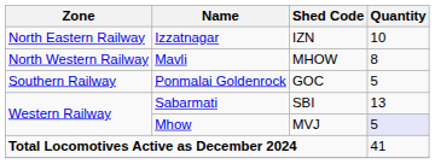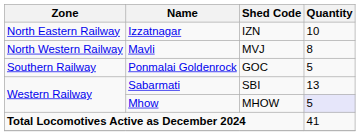Mavli | Shed Code: MHOW -> MVJ
Mhow | Shed Code: MVJ -> MHOW
